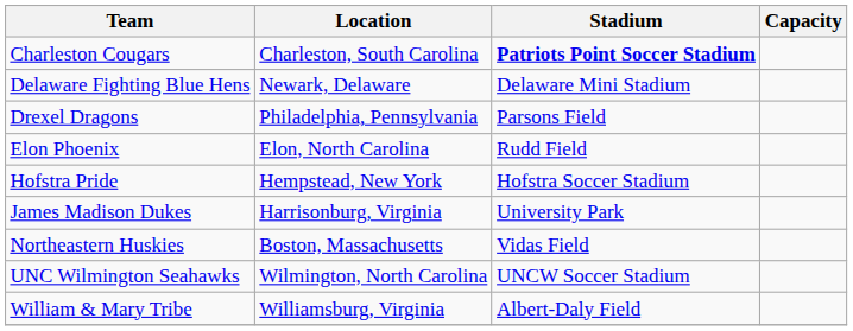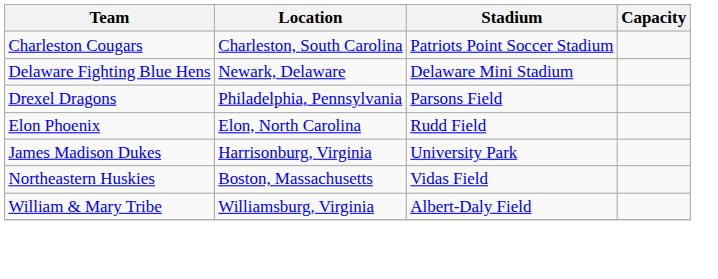Charleston Cougars | Stadium: bold -> normal
- row: Hofstra Pride | Hempstead, New York | Hofstra Soccer Stadium
- row: UNC Wilmington Seahawks | Wilmington, North Carolina | UNCW Soccer Stadium
